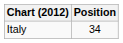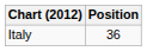Italy | Position: 34 -> 36
